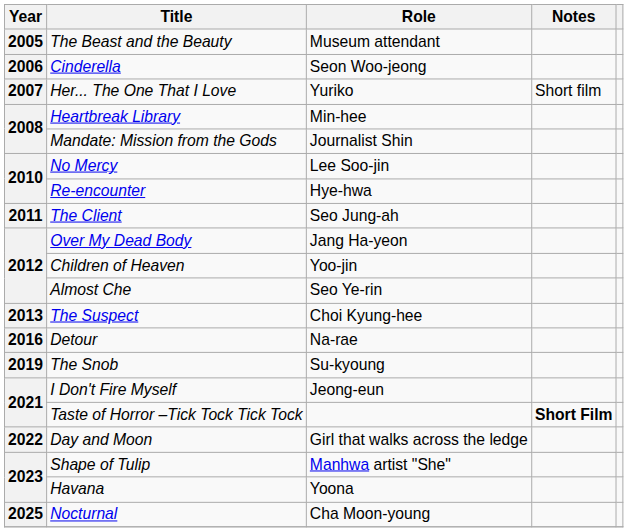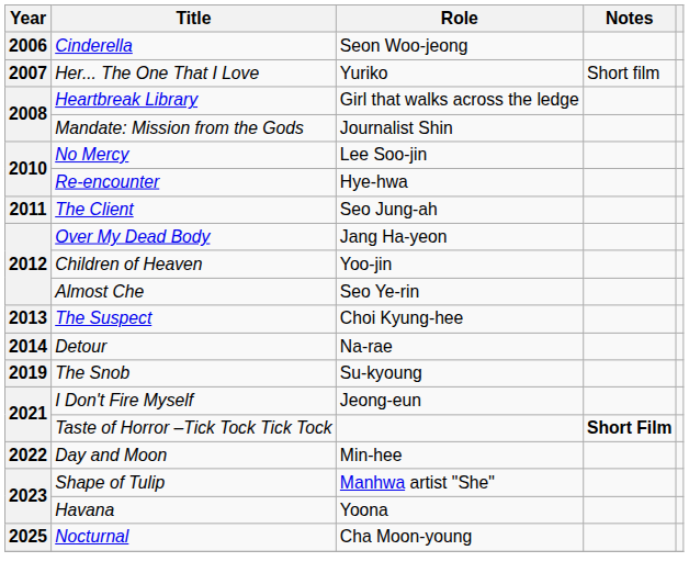- row: 2005 | The Beast and the Beauty | Museum attendant
Heartbreak Library | Role: Min-hee -> Girl that walks across the ledge
Detour | Year: 2016 -> 2014
Day and Moon | Role: Girl that walks across the ledge -> Min-hee
